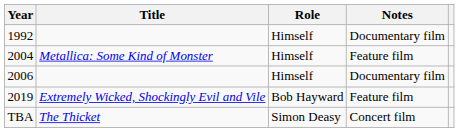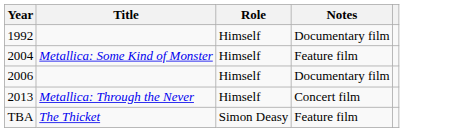+ row: 2013 | Metallica: Through the Never | Himself | Concert film
- row: 2019 | Extremely Wicked, Shockingly Evil and Vile | Bob Hayward | Feature film
TBA | Notes: Concert film -> Feature film
